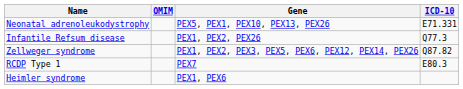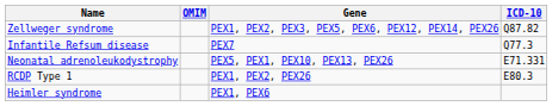rows swapped: Zellweger syndrome <-> Neonatal adrenoleukodystrophy
Infantile Refsum disease | Gene: PEX1, PEX2, PEX26 -> PEX7
RCDP Type 1 | Gene: PEX7 -> PEX1, PEX2, PEX26
